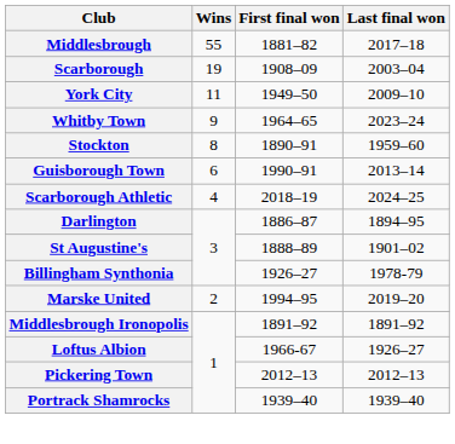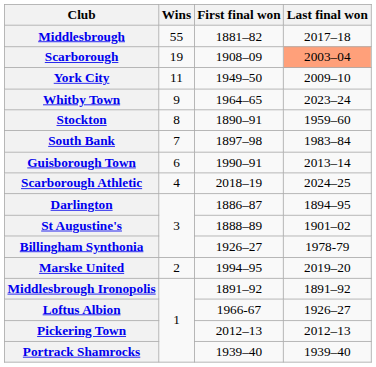Scarborough | Last final won: no background -> lightsalmon background
+ row: South Bank | 7 | 1897–98 | 1983–84
